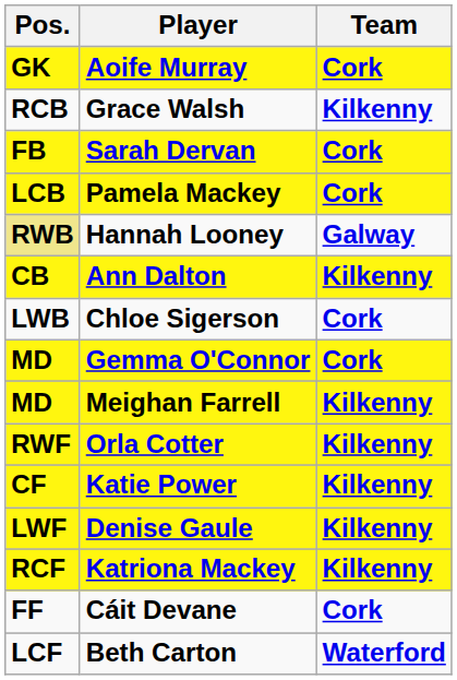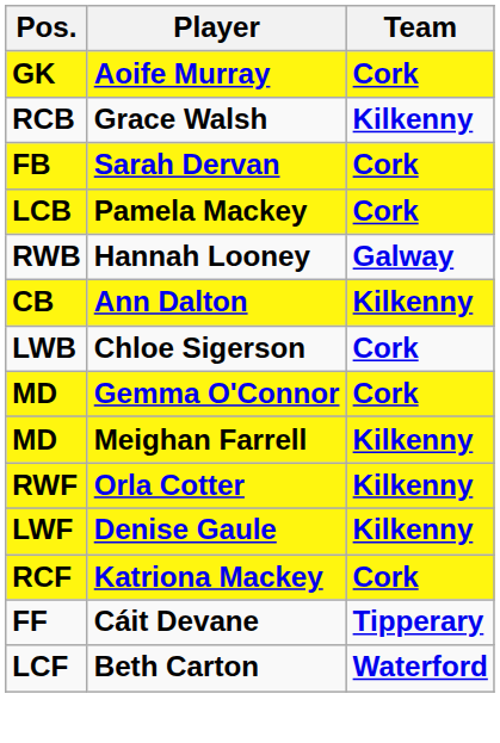Hannah Looney | Pos.: khaki background -> no background
- row: CF | Katie Power | Kilkenny
Katriona Mackey | Team: Kilkenny -> Cork
Cáit Devane | Team: Cork -> Tipperary
